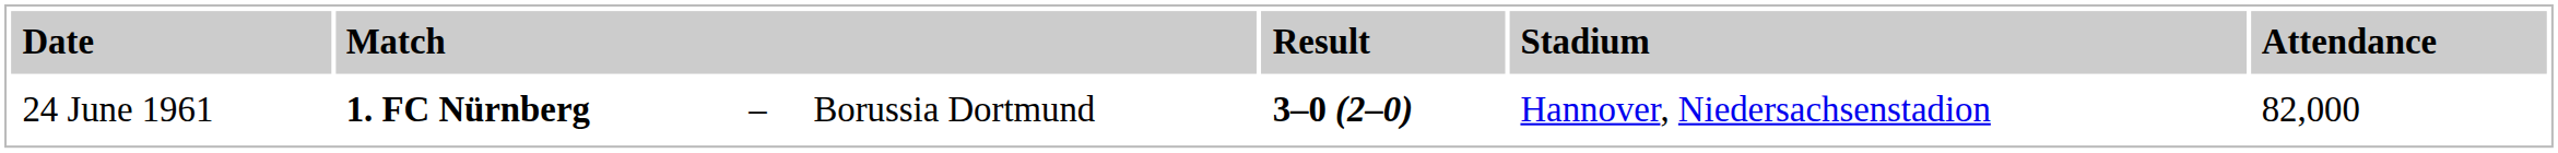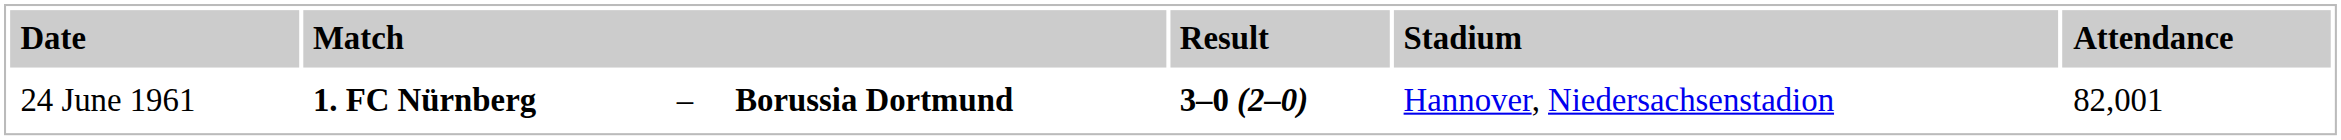24 June 1961 | column 4: normal -> bold
24 June 1961 | column 7: 82,000 -> 82,001
